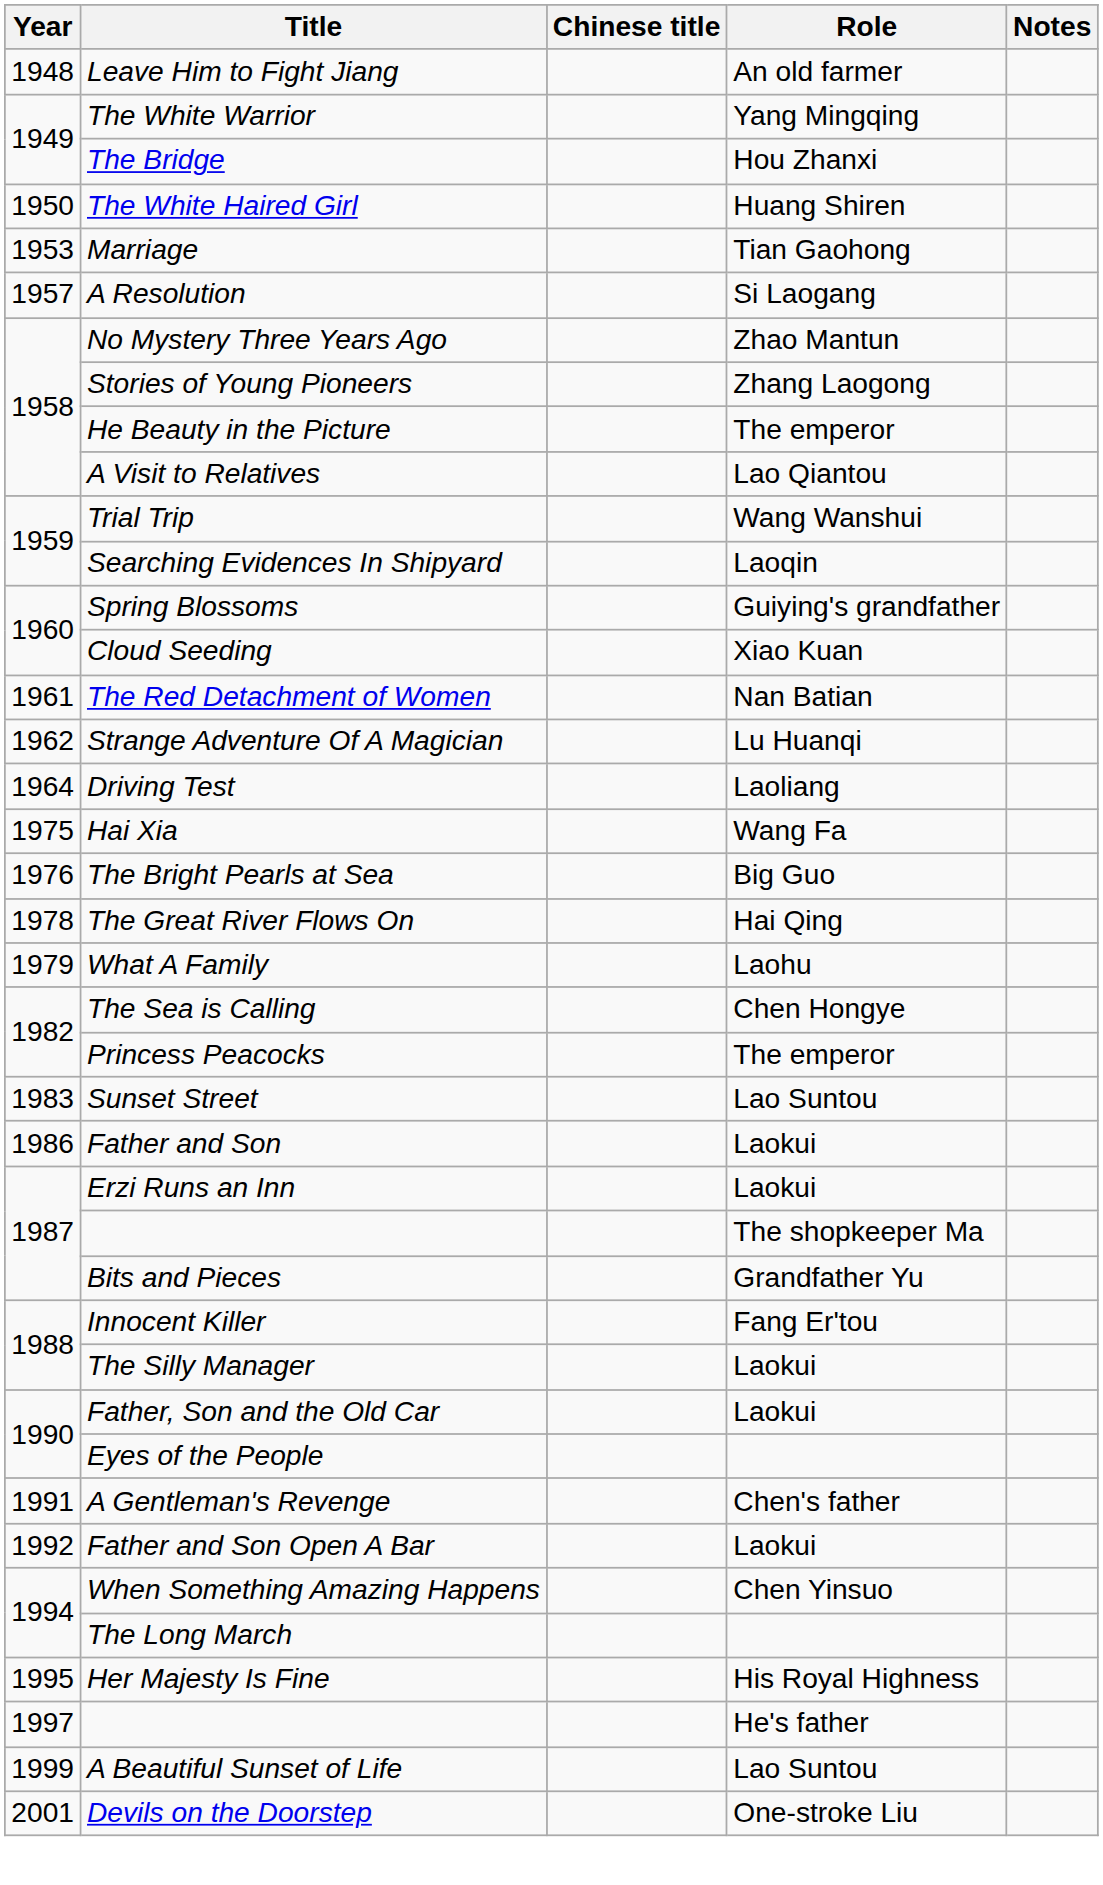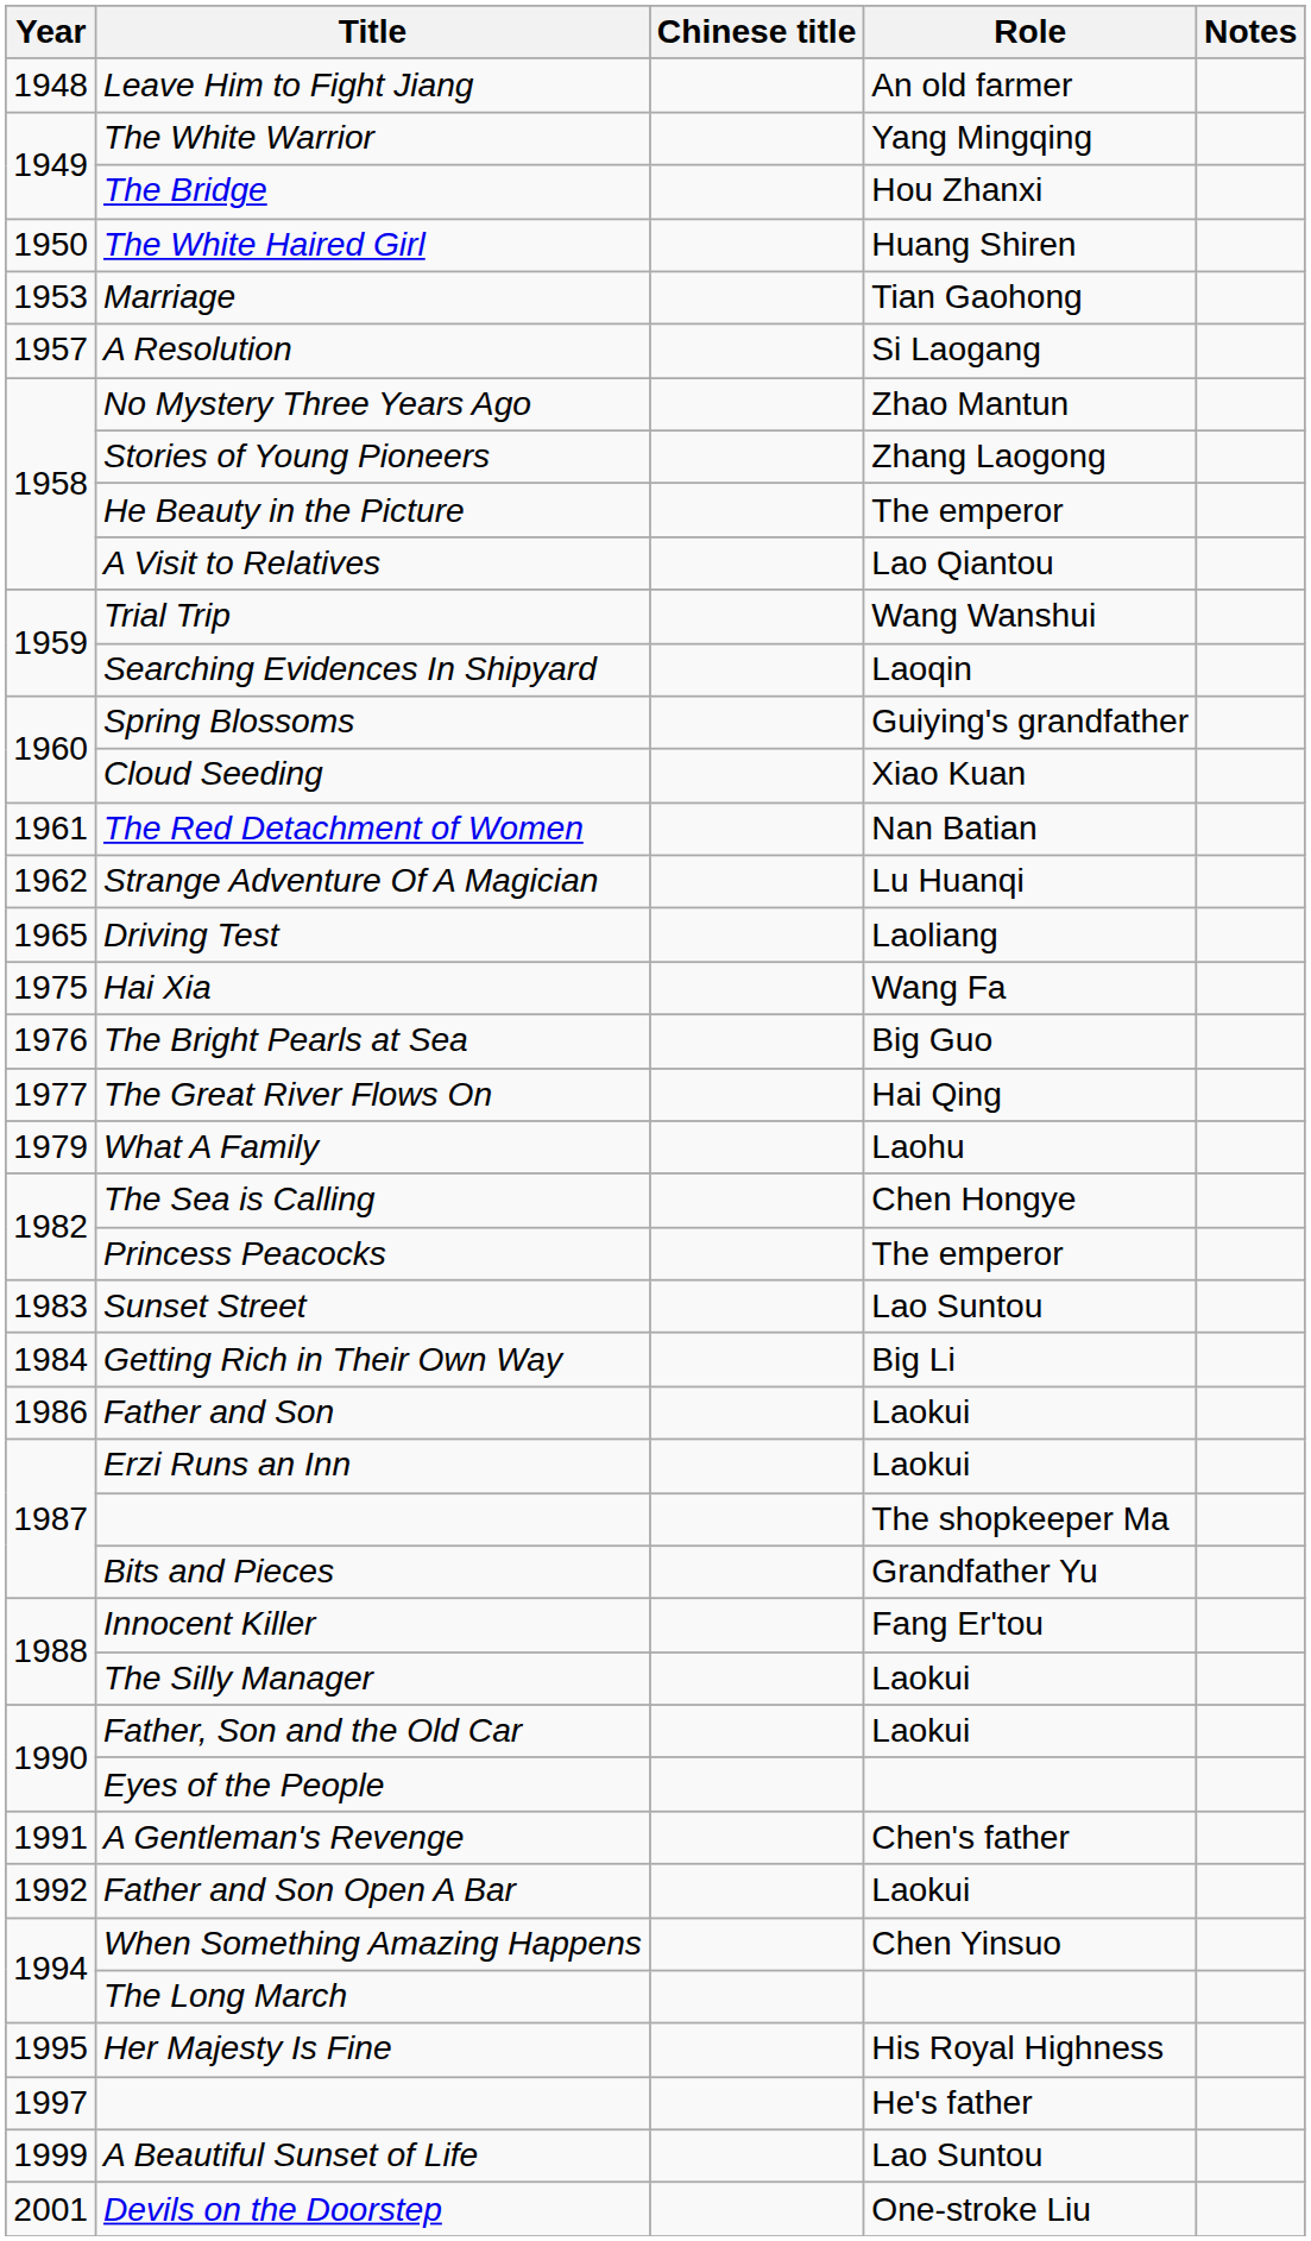Driving Test | Year: 1964 -> 1965
The Great River Flows On | Year: 1978 -> 1977
+ row: 1984 | Getting Rich in Their Own Way | Big Li
